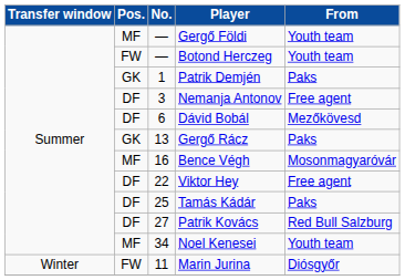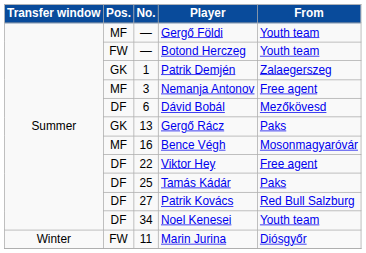Patrik Demjén | From: Paks -> Zalaegerszeg
Nemanja Antonov | Pos.: DF -> MF
Noel Kenesei | Pos.: MF -> DF
